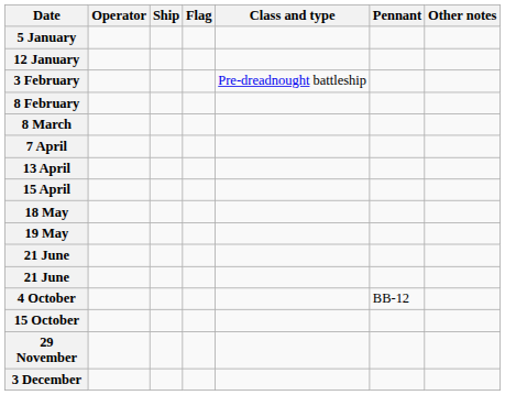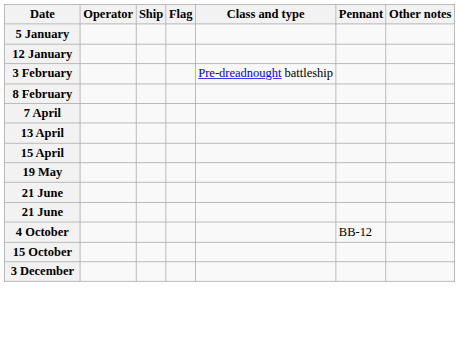- row: 8 March
- row: 18 May
- row: 29 November
